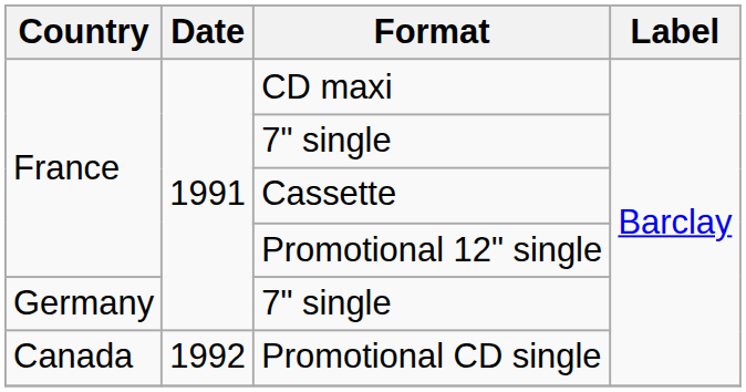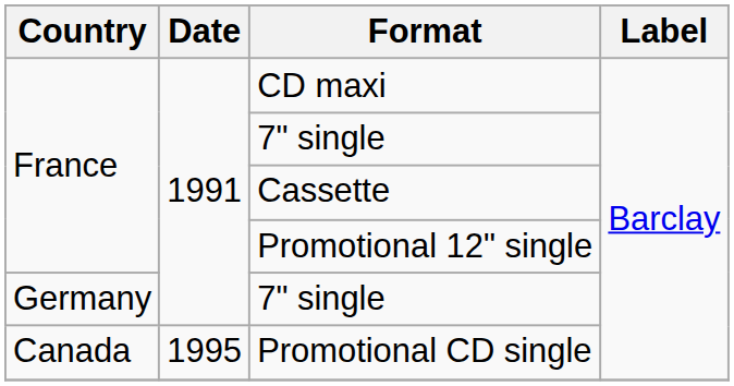Promotional CD single | Date: 1992 -> 1995
